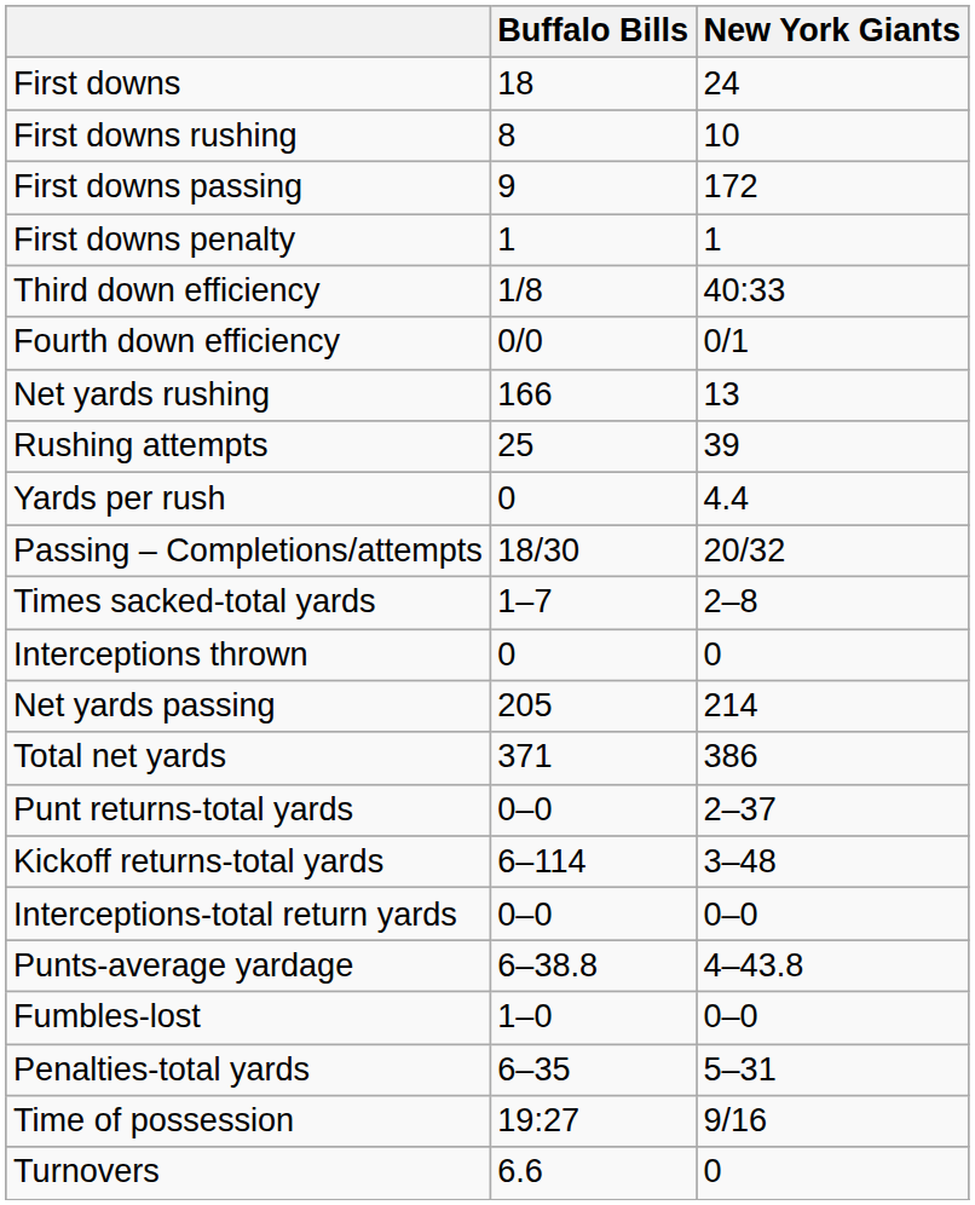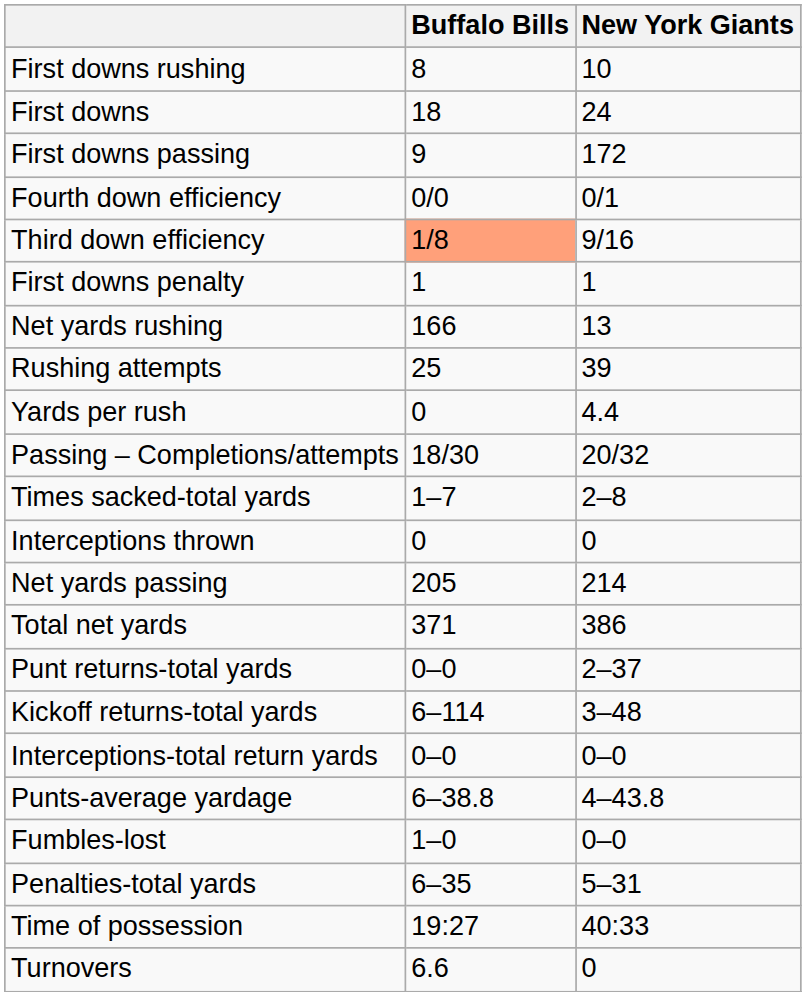rows swapped: First downs <-> First downs rushing
rows swapped: First downs penalty <-> Fourth down efficiency
Third down efficiency | Buffalo Bills: no background -> lightsalmon background
Third down efficiency | New York Giants: 40:33 -> 9/16
Time of possession | New York Giants: 9/16 -> 40:33
